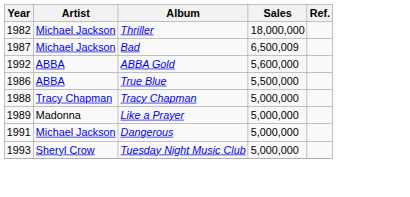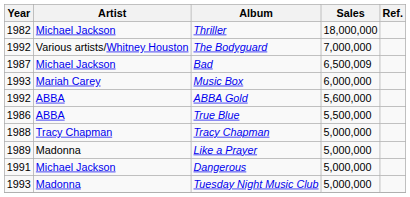+ row: 1992 | Various artists/Whitney Houston | The Bodyguard | 7,000,000
+ row: 1993 | Mariah Carey | Music Box | 6,000,000
Tuesday Night Music Club | Artist: Sheryl Crow -> Madonna
